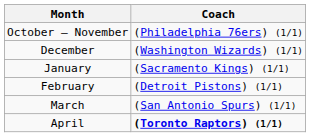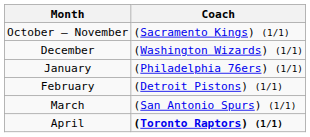October – November | Coach: (Philadelphia 76ers) (1/1) -> (Sacramento Kings) (1/1)
January | Coach: (Sacramento Kings) (1/1) -> (Philadelphia 76ers) (1/1)
